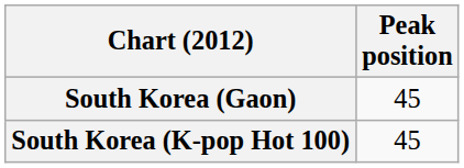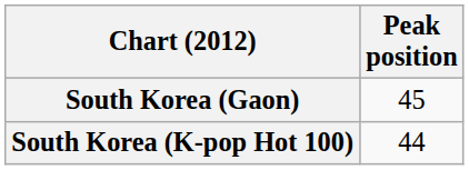South Korea (K-pop Hot 100) | Peak position: 45 -> 44
